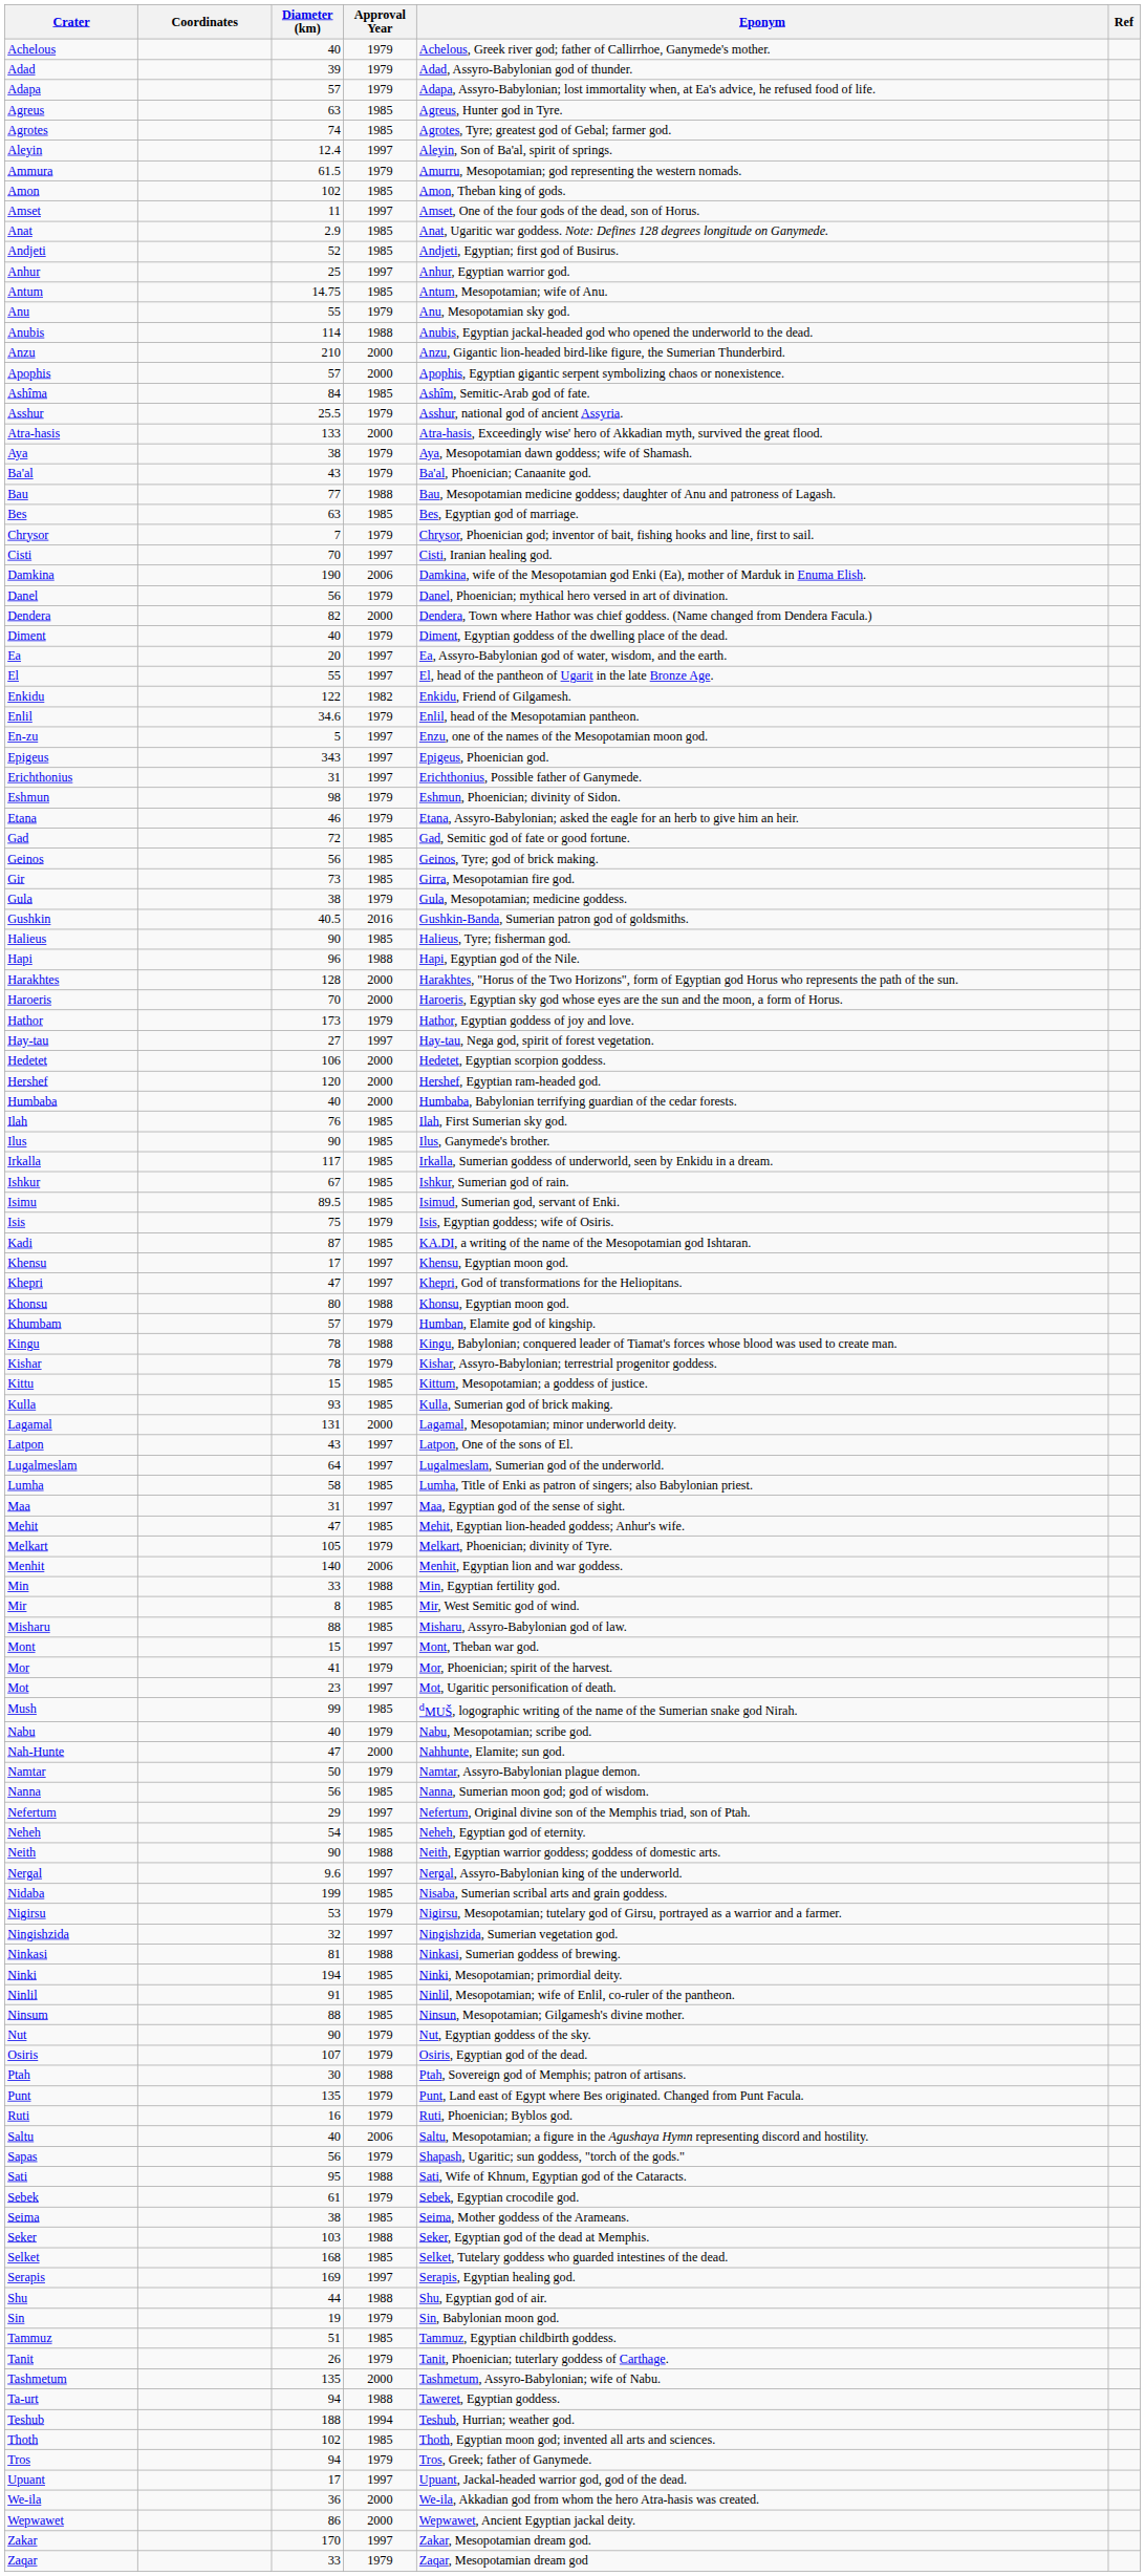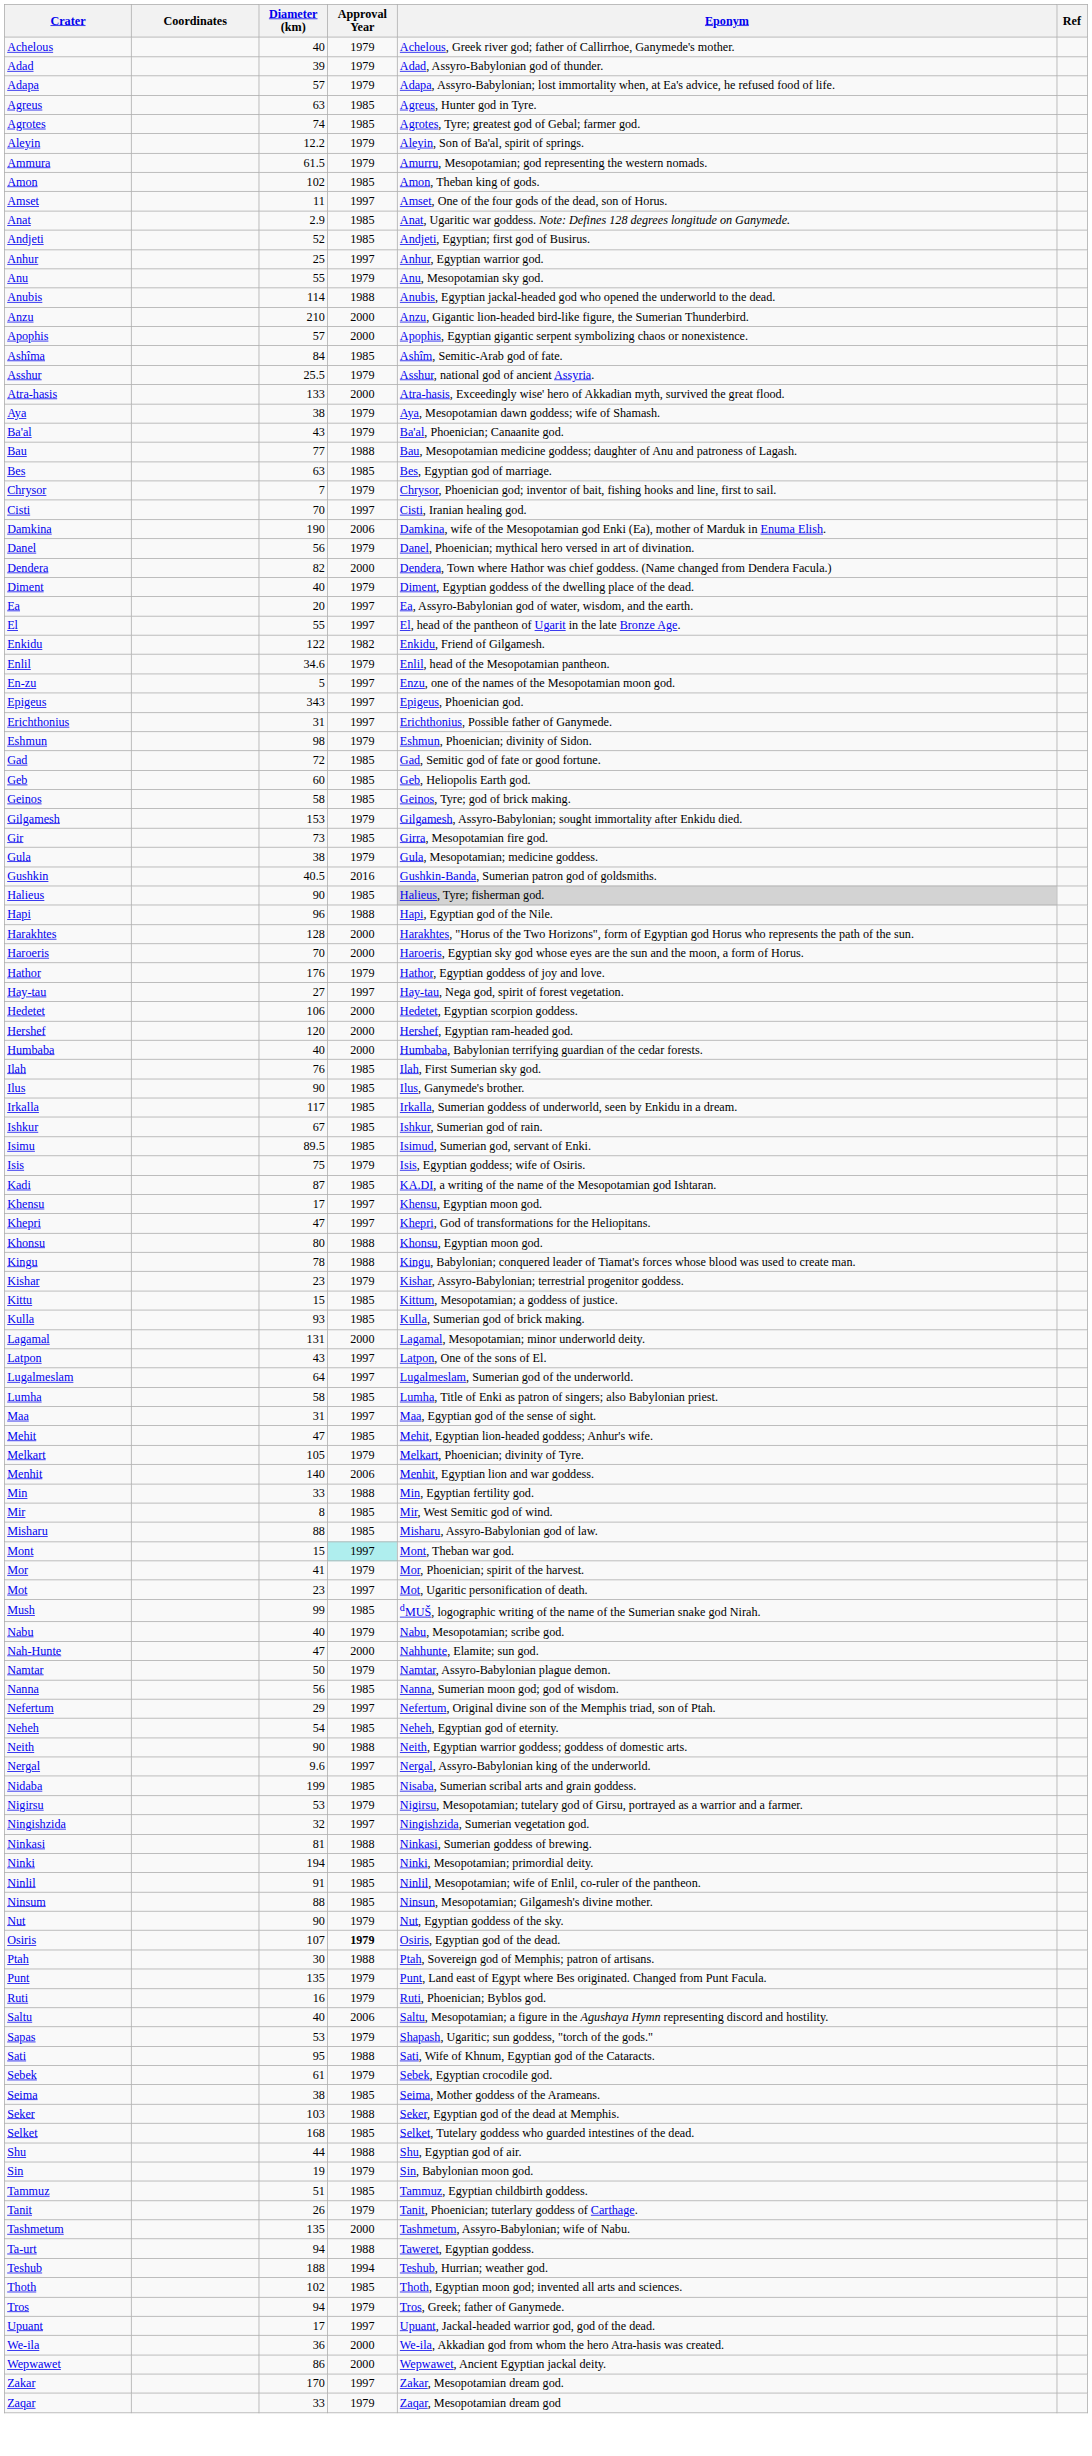Aleyin | Diameter (km): 12.4 -> 12.2
Aleyin | Approval Year: 1997 -> 1979
- row: Antum | 14.75 | 1985 | Antum, Mesopotamian; wife of Anu.
- row: Etana | 46 | 1979 | Etana, Assyro-Babylonian; asked the eagle for an herb to give him an heir.
+ row: Geb | 60 | 1985 | Geb, Heliopolis Earth god.
Geinos | Diameter (km): 56 -> 58
+ row: Gilgamesh | 153 | 1979 | Gilgamesh, Assyro-Babylonian; sought immortality after Enkidu died.
Halieus | Eponym: no background -> lightgrey background
Hathor | Diameter (km): 173 -> 176
- row: Khumbam | 57 | 1979 | Humban, Elamite god of kingship.
Kishar | Diameter (km): 78 -> 23
Mont | Approval Year: no background -> paleturquoise background
Osiris | Approval Year: normal -> bold
Sapas | Diameter (km): 56 -> 53
- row: Serapis | 169 | 1997 | Serapis, Egyptian healing god.
